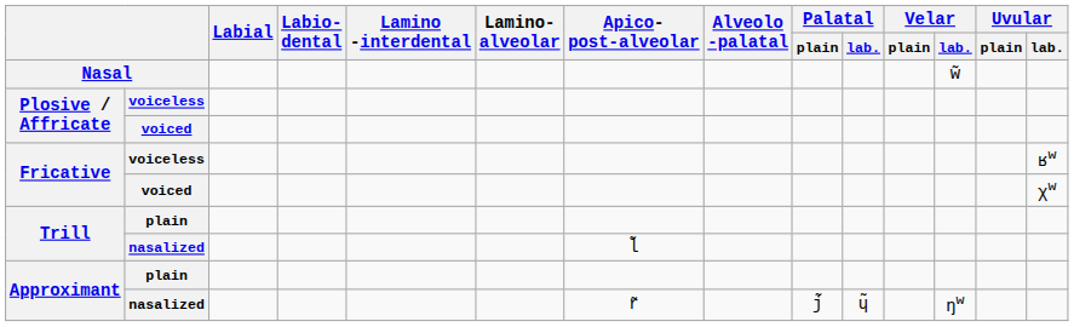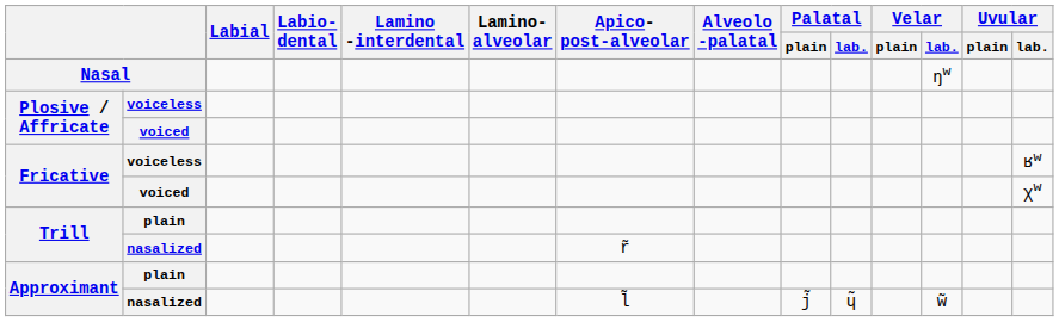Nasal | Velar / lab.: w̃ -> ŋw
Trill / nasalized | Apico- post-alveolar: l̃ -> r̃
Approximant / nasalized | Apico- post-alveolar: r̃ -> l̃
Approximant / nasalized | Velar / lab.: ŋw -> w̃
